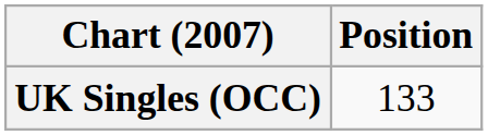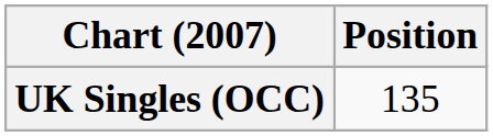UK Singles (OCC) | Position: 133 -> 135
